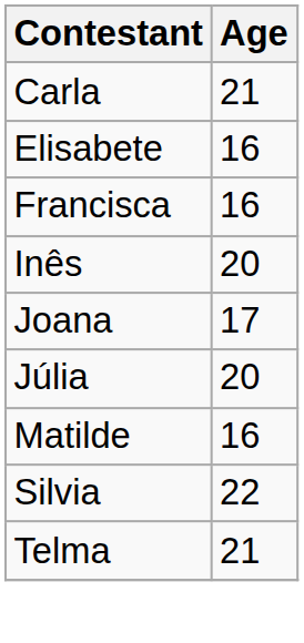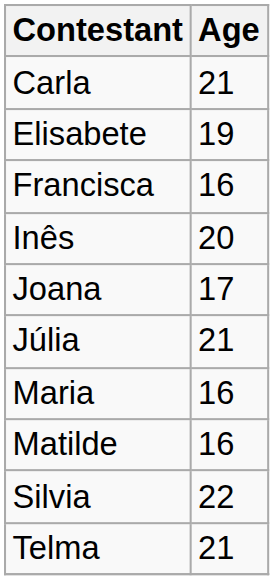Elisabete | Age: 16 -> 19
Júlia | Age: 20 -> 21
+ row: Maria | 16
